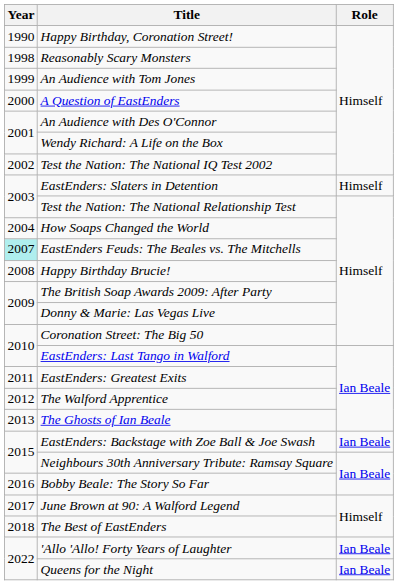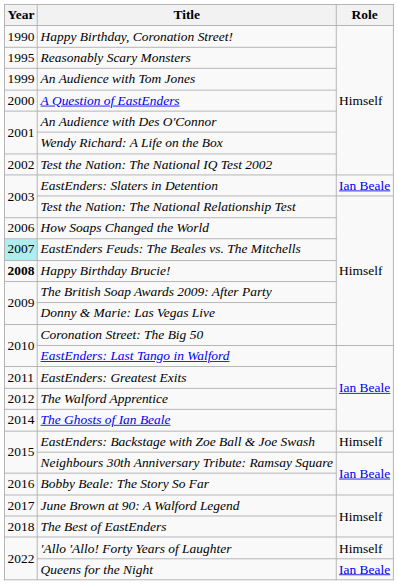Reasonably Scary Monsters | Year: 1998 -> 1995
EastEnders: Slaters in Detention | Role: Himself -> Ian Beale
How Soaps Changed the World | Year: 2004 -> 2006
Happy Birthday Brucie! | Year: normal -> bold
The Ghosts of Ian Beale | Year: 2013 -> 2014
EastEnders: Backstage with Zoe Ball & Joe Swash | Role: Ian Beale -> Himself
'Allo 'Allo! Forty Years of Laughter | Role: Ian Beale -> Himself
